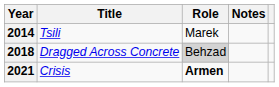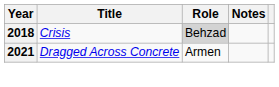- row: 2014 | Tsili | Marek
2018 | Title: Dragged Across Concrete -> Crisis
2021 | Title: Crisis -> Dragged Across Concrete
2021 | Role: bold -> normal
